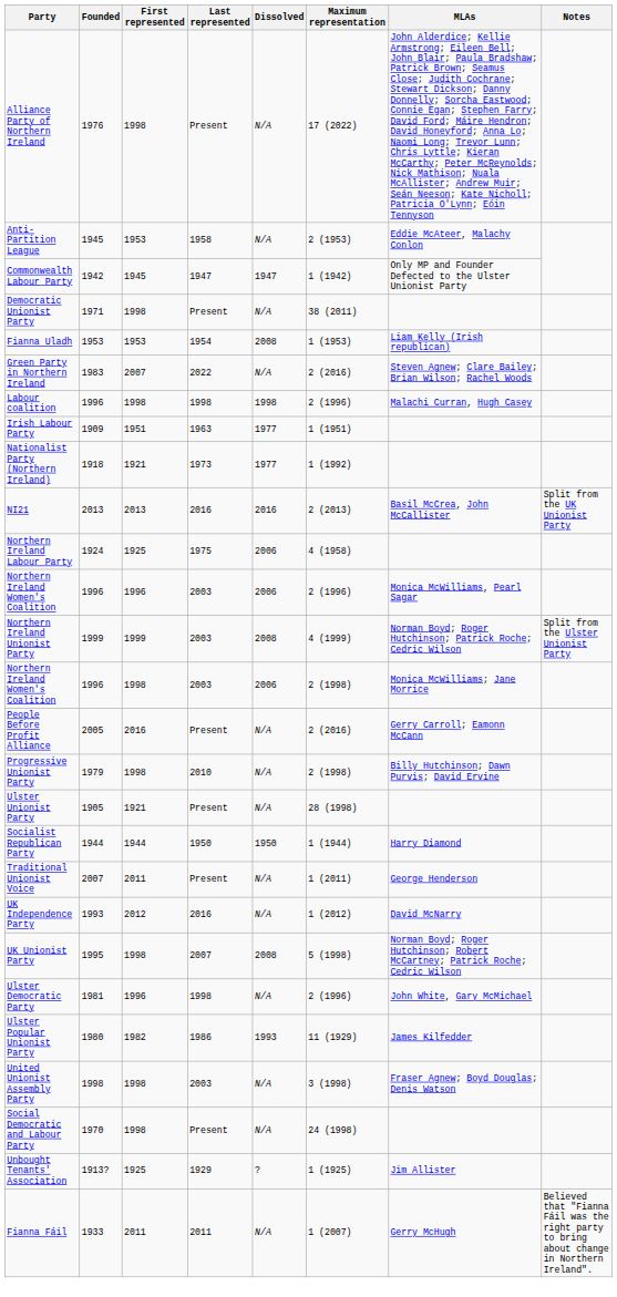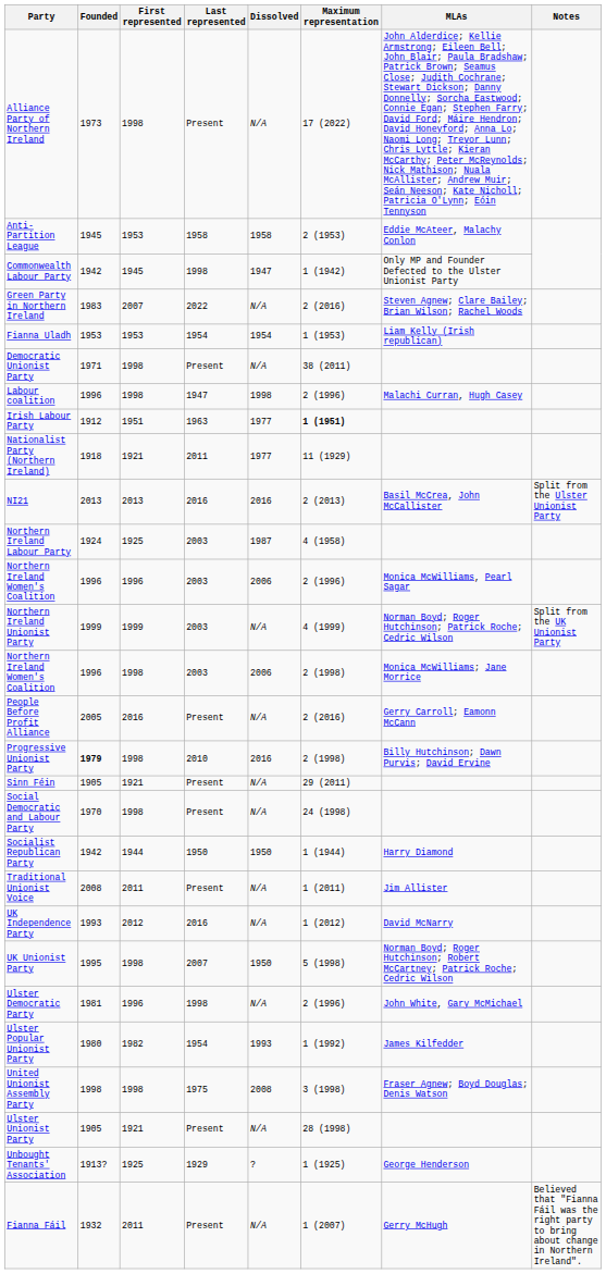Alliance Party of Northern Ireland | Founded: 1976 -> 1973
Anti-Partition League | Dissolved: N/A -> 1958
Commonwealth Labour Party | Last represented: 1947 -> 1998
rows swapped: Democratic Unionist Party <-> Green Party in Northern Ireland
Fianna Uladh | Dissolved: 2008 -> 1954
Labour coalition | Last represented: 1998 -> 1947
Irish Labour Party | Founded: 1909 -> 1912
Irish Labour Party | Maximum representation: normal -> bold
Nationalist Party (Northern Ireland) | Last represented: 1973 -> 2011
Nationalist Party (Northern Ireland) | Maximum representation: 1 (1992) -> 11 (1929)
NI21 | Notes: Split from the UK Unionist Party -> Split from the Ulster Unionist Party
Northern Ireland Labour Party | Last represented: 1975 -> 2003
Northern Ireland Labour Party | Dissolved: 2006 -> 1987
Northern Ireland Unionist Party | Dissolved: 2008 -> N/A
Northern Ireland Unionist Party | Notes: Split from the Ulster Unionist Party -> Split from the UK Unionist Party
Progressive Unionist Party | Founded: normal -> bold
Progressive Unionist Party | Dissolved: N/A -> 2016
+ row: Sinn Féin | 1905 | 1921 | Present | N/A | 29 (2011)
rows swapped: Social Democratic and Labour Party <-> Ulster Unionist Party
Socialist Republican Party | Founded: 1944 -> 1942
Traditional Unionist Voice | Founded: 2007 -> 2008
Traditional Unionist Voice | MLAs: George Henderson -> Jim Allister
UK Unionist Party | Dissolved: 2008 -> 1950
Ulster Popular Unionist Party | Last represented: 1986 -> 1954
Ulster Popular Unionist Party | Maximum representation: 11 (1929) -> 1 (1992)
United Unionist Assembly Party | Last represented: 2003 -> 1975
United Unionist Assembly Party | Dissolved: N/A -> 2008
Unbought Tenants' Association | MLAs: Jim Allister -> George Henderson
Fianna Fáil | Founded: 1933 -> 1932
Fianna Fáil | Last represented: 2011 -> Present
